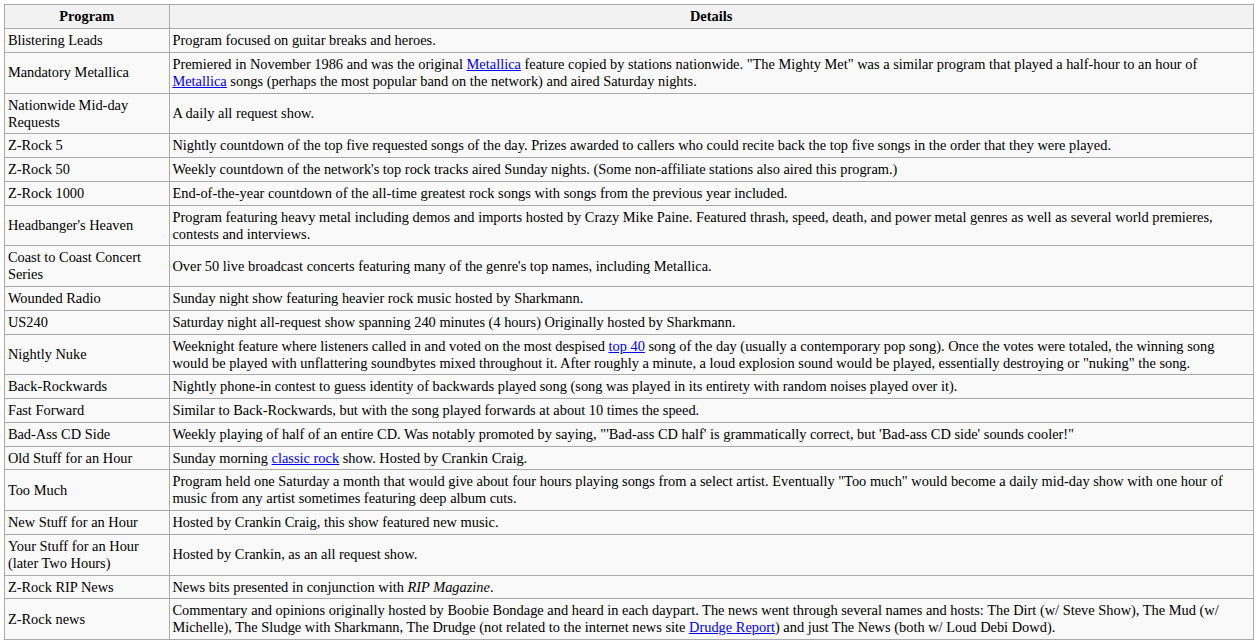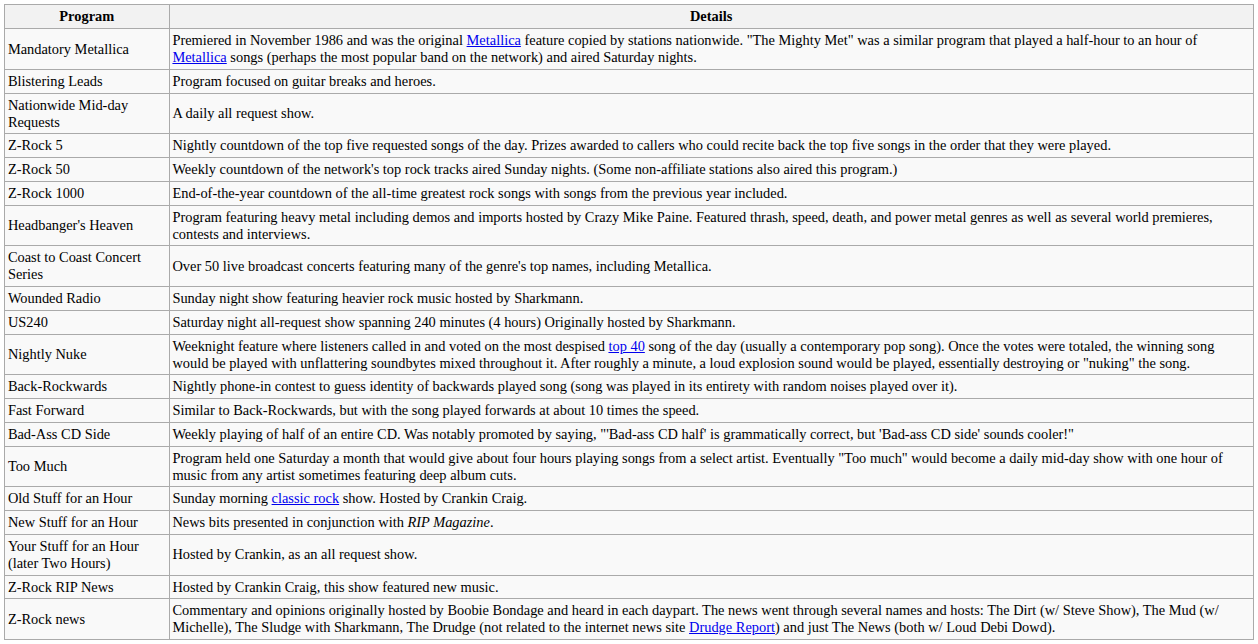rows swapped: Blistering Leads <-> Mandatory Metallica
rows swapped: Too Much <-> Old Stuff for an Hour
New Stuff for an Hour | Details: Hosted by Crankin Craig, this show featured new music. -> News bits presented in conjunction with RIP Magazine.
Z-Rock RIP News | Details: News bits presented in conjunction with RIP Magazine. -> Hosted by Crankin Craig, this show featured new music.
